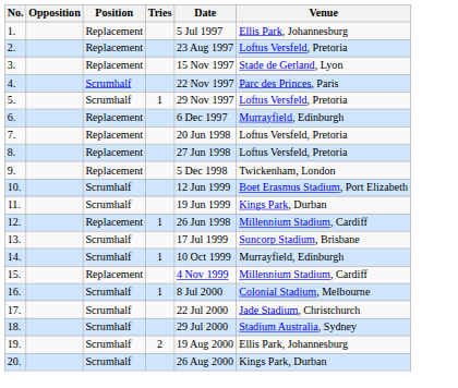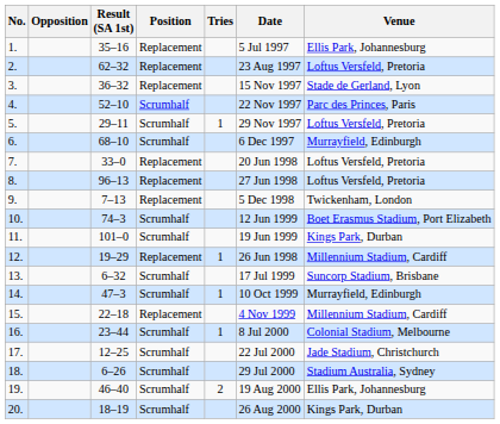+ column: Result (SA 1st) | 35–16 | 62–32 | 36–32 | 52–10 | 29–11 | 68–10 | 33–0 | 96–13 | 7–13 | 74–3 | 101–0 | 19–29 | 6–32 | 47–3 | 22–18 | 23–44 | 12–25 | 6–26 | 46–40 | 18–19
6. | Position: Replacement -> Scrumhalf
